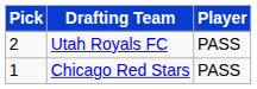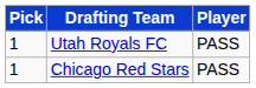Utah Royals FC | Pick: 2 -> 1
